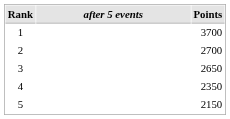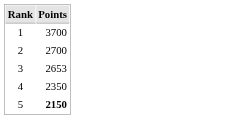- column: after 5 events
3 | Points: 2650 -> 2653
5 | Points: normal -> bold
